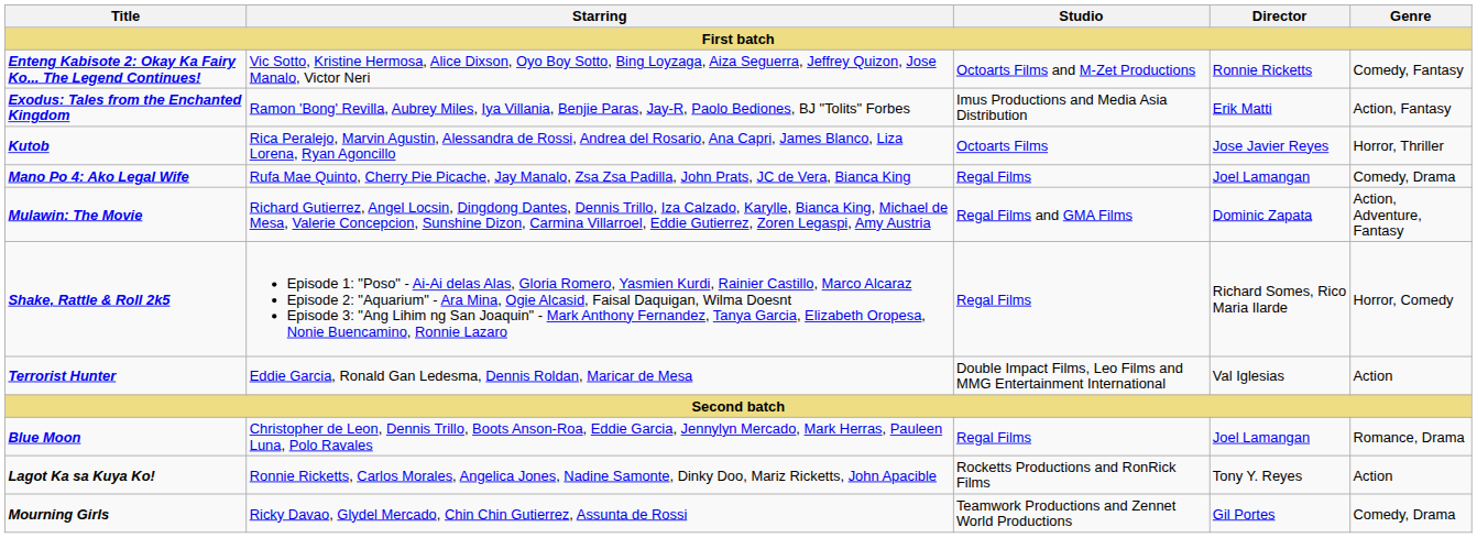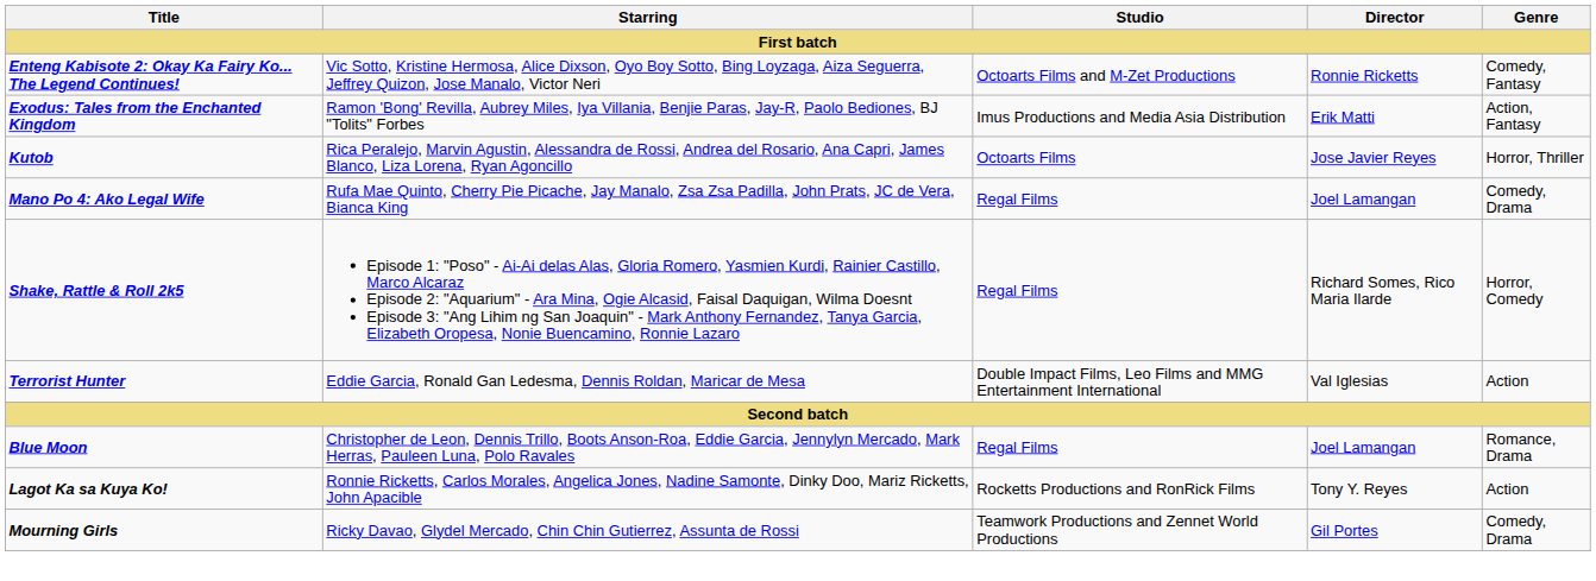- row: Mulawin: The Movie | Richard Gutierrez, Angel Locsin, Dingdong Dantes, Dennis Trillo, Iza Calzado, Karylle, Bianca King, Michael de Mesa, Valerie Concepcion, Sunshine Dizon, Carmina Villarroel, Eddie Gutierrez, Zoren Legaspi, Amy Austria | Regal Films and GMA Films | Dominic Zapata | Action, Adventure, Fantasy
